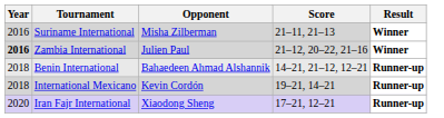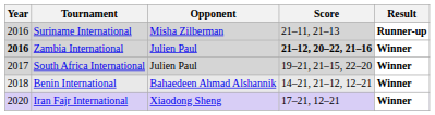Suriname International | Result: Winner -> Runner-up
Zambia International | Score: normal -> bold
+ row: 2017 | South Africa International | Julien Paul | 19–21, 21–15, 22–20 | Winner
Benin International | Result: Runner-up -> Winner
- row: 2018 | International Mexicano | Kevin Cordón | 19–21, 14–21 | Runner-up
Iran Fajr International | Result: Runner-up -> Winner
